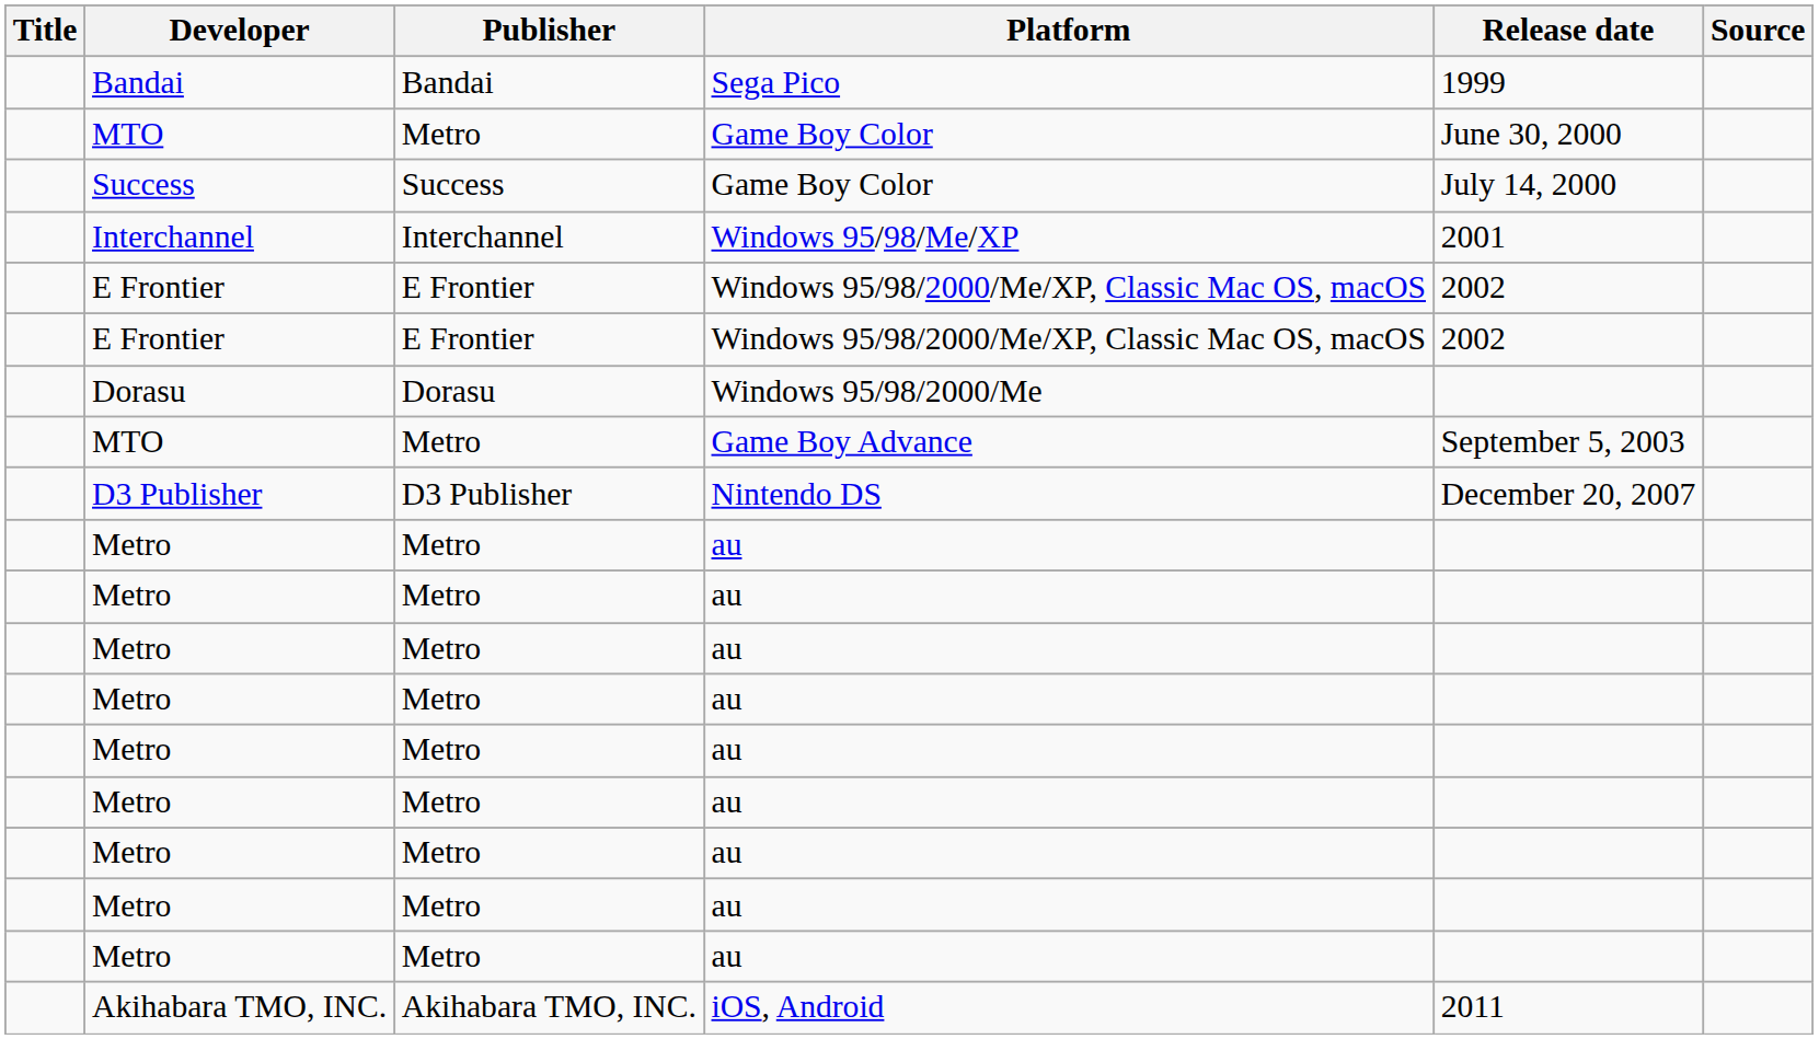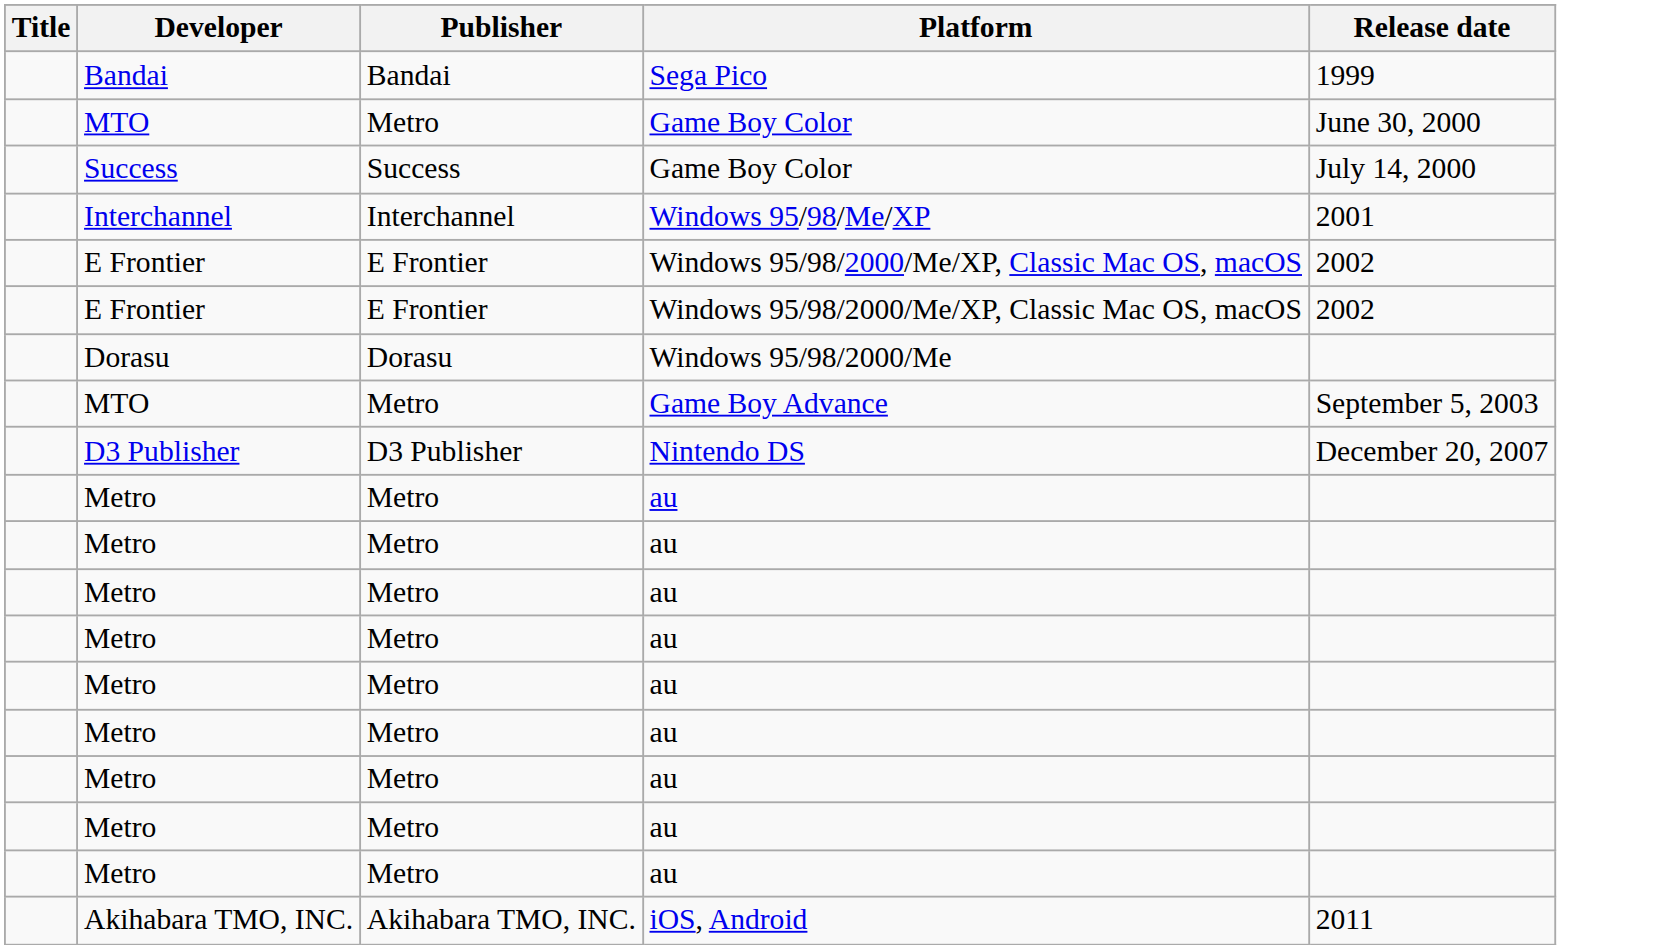- column: Source
